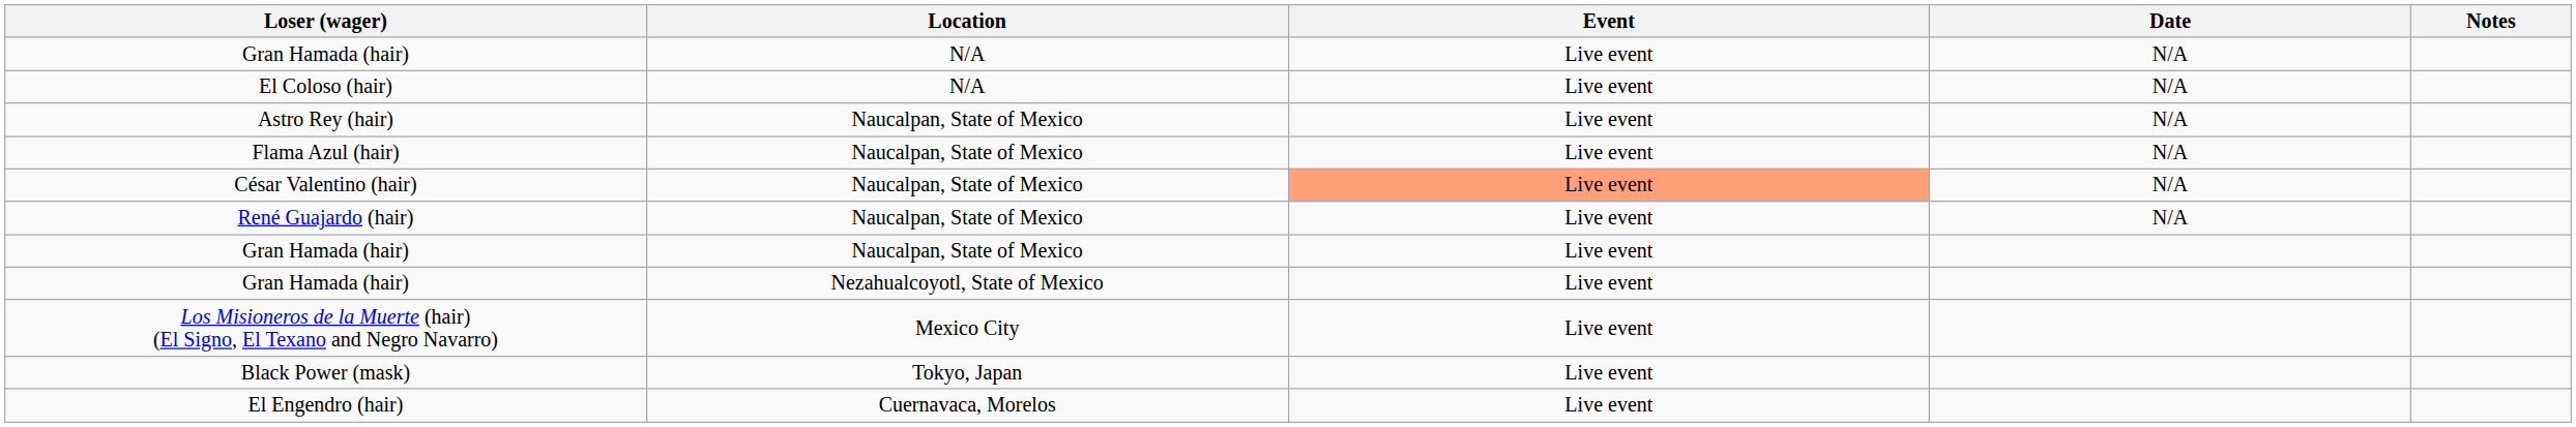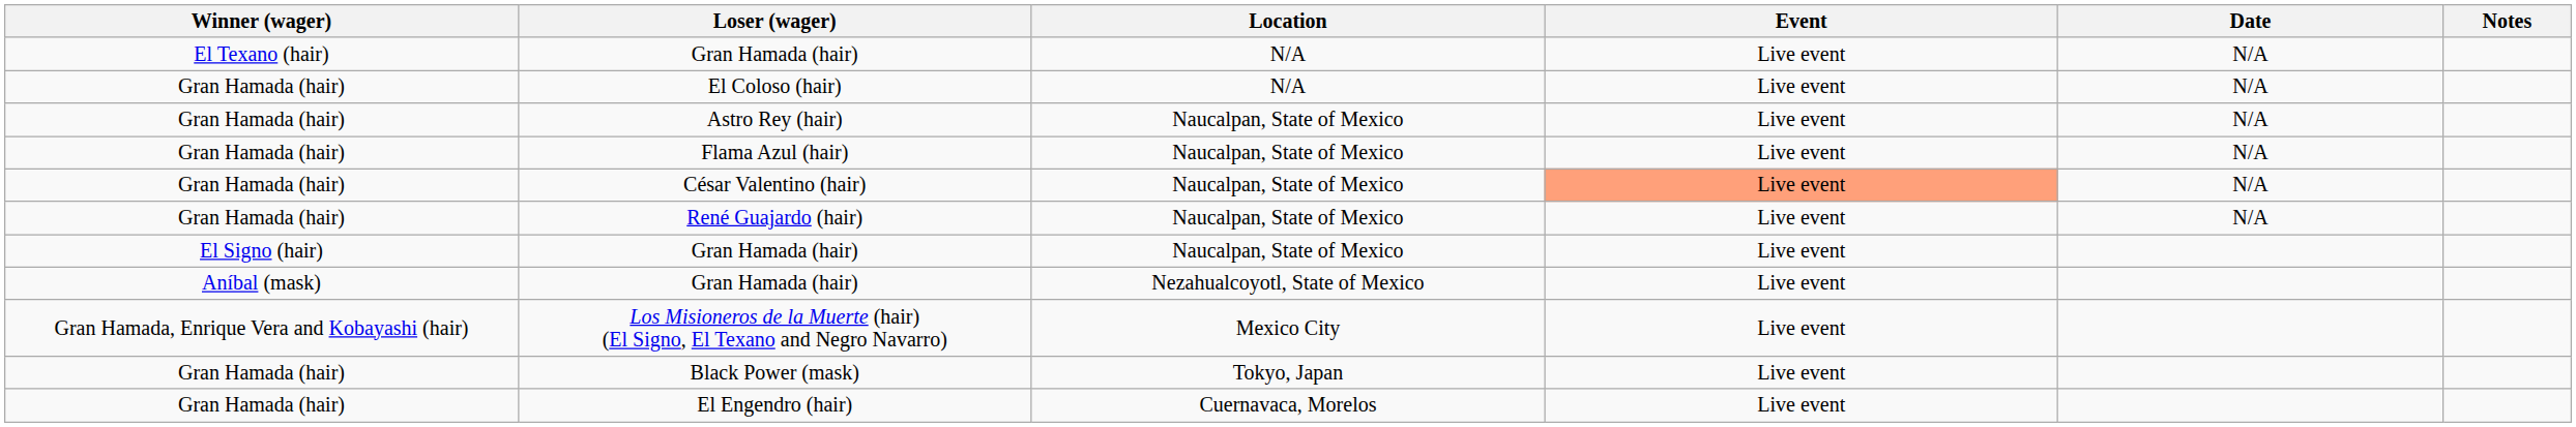+ column: Winner (wager) | El Texano (hair) | Gran Hamada (hair) | Gran Hamada (hair) | Gran Hamada (hair) | Gran Hamada (hair) | Gran Hamada (hair) | El Signo (hair) | Aníbal (mask) | Gran Hamada, Enrique Vera and Kobayashi (hair) | Gran Hamada (hair) | Gran Hamada (hair)
